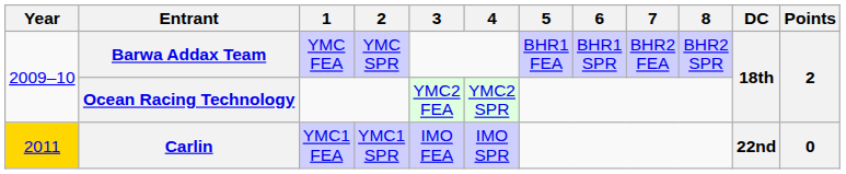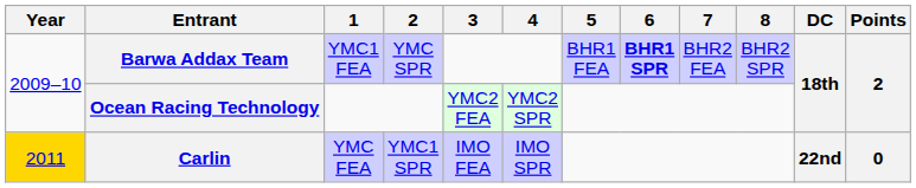Barwa Addax Team | 1: YMC FEA -> YMC1 FEA
Barwa Addax Team | 6: normal -> bold
Carlin | 1: YMC1 FEA -> YMC FEA
